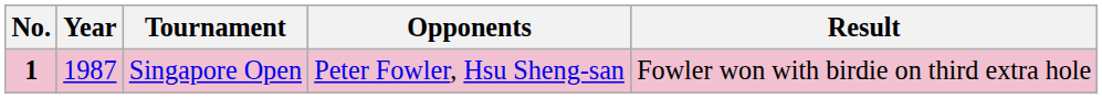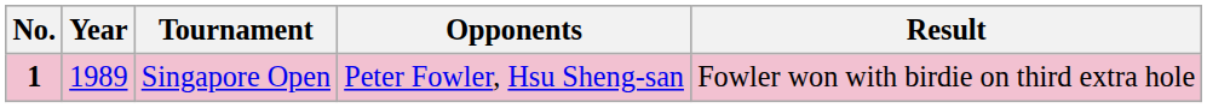Singapore Open | Year: 1987 -> 1989
